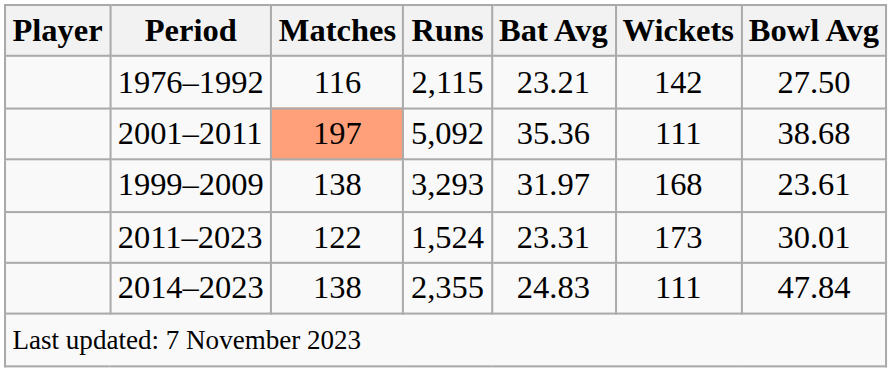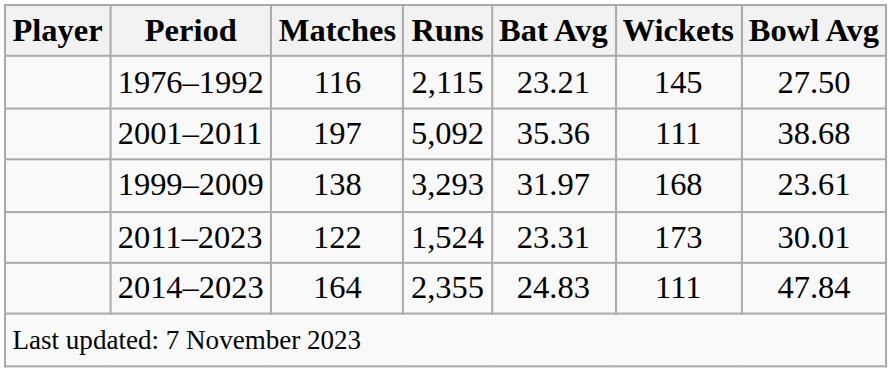1976–1992 | Wickets: 142 -> 145
2001–2011 | Matches: lightsalmon background -> no background
2014–2023 | Matches: 138 -> 164
